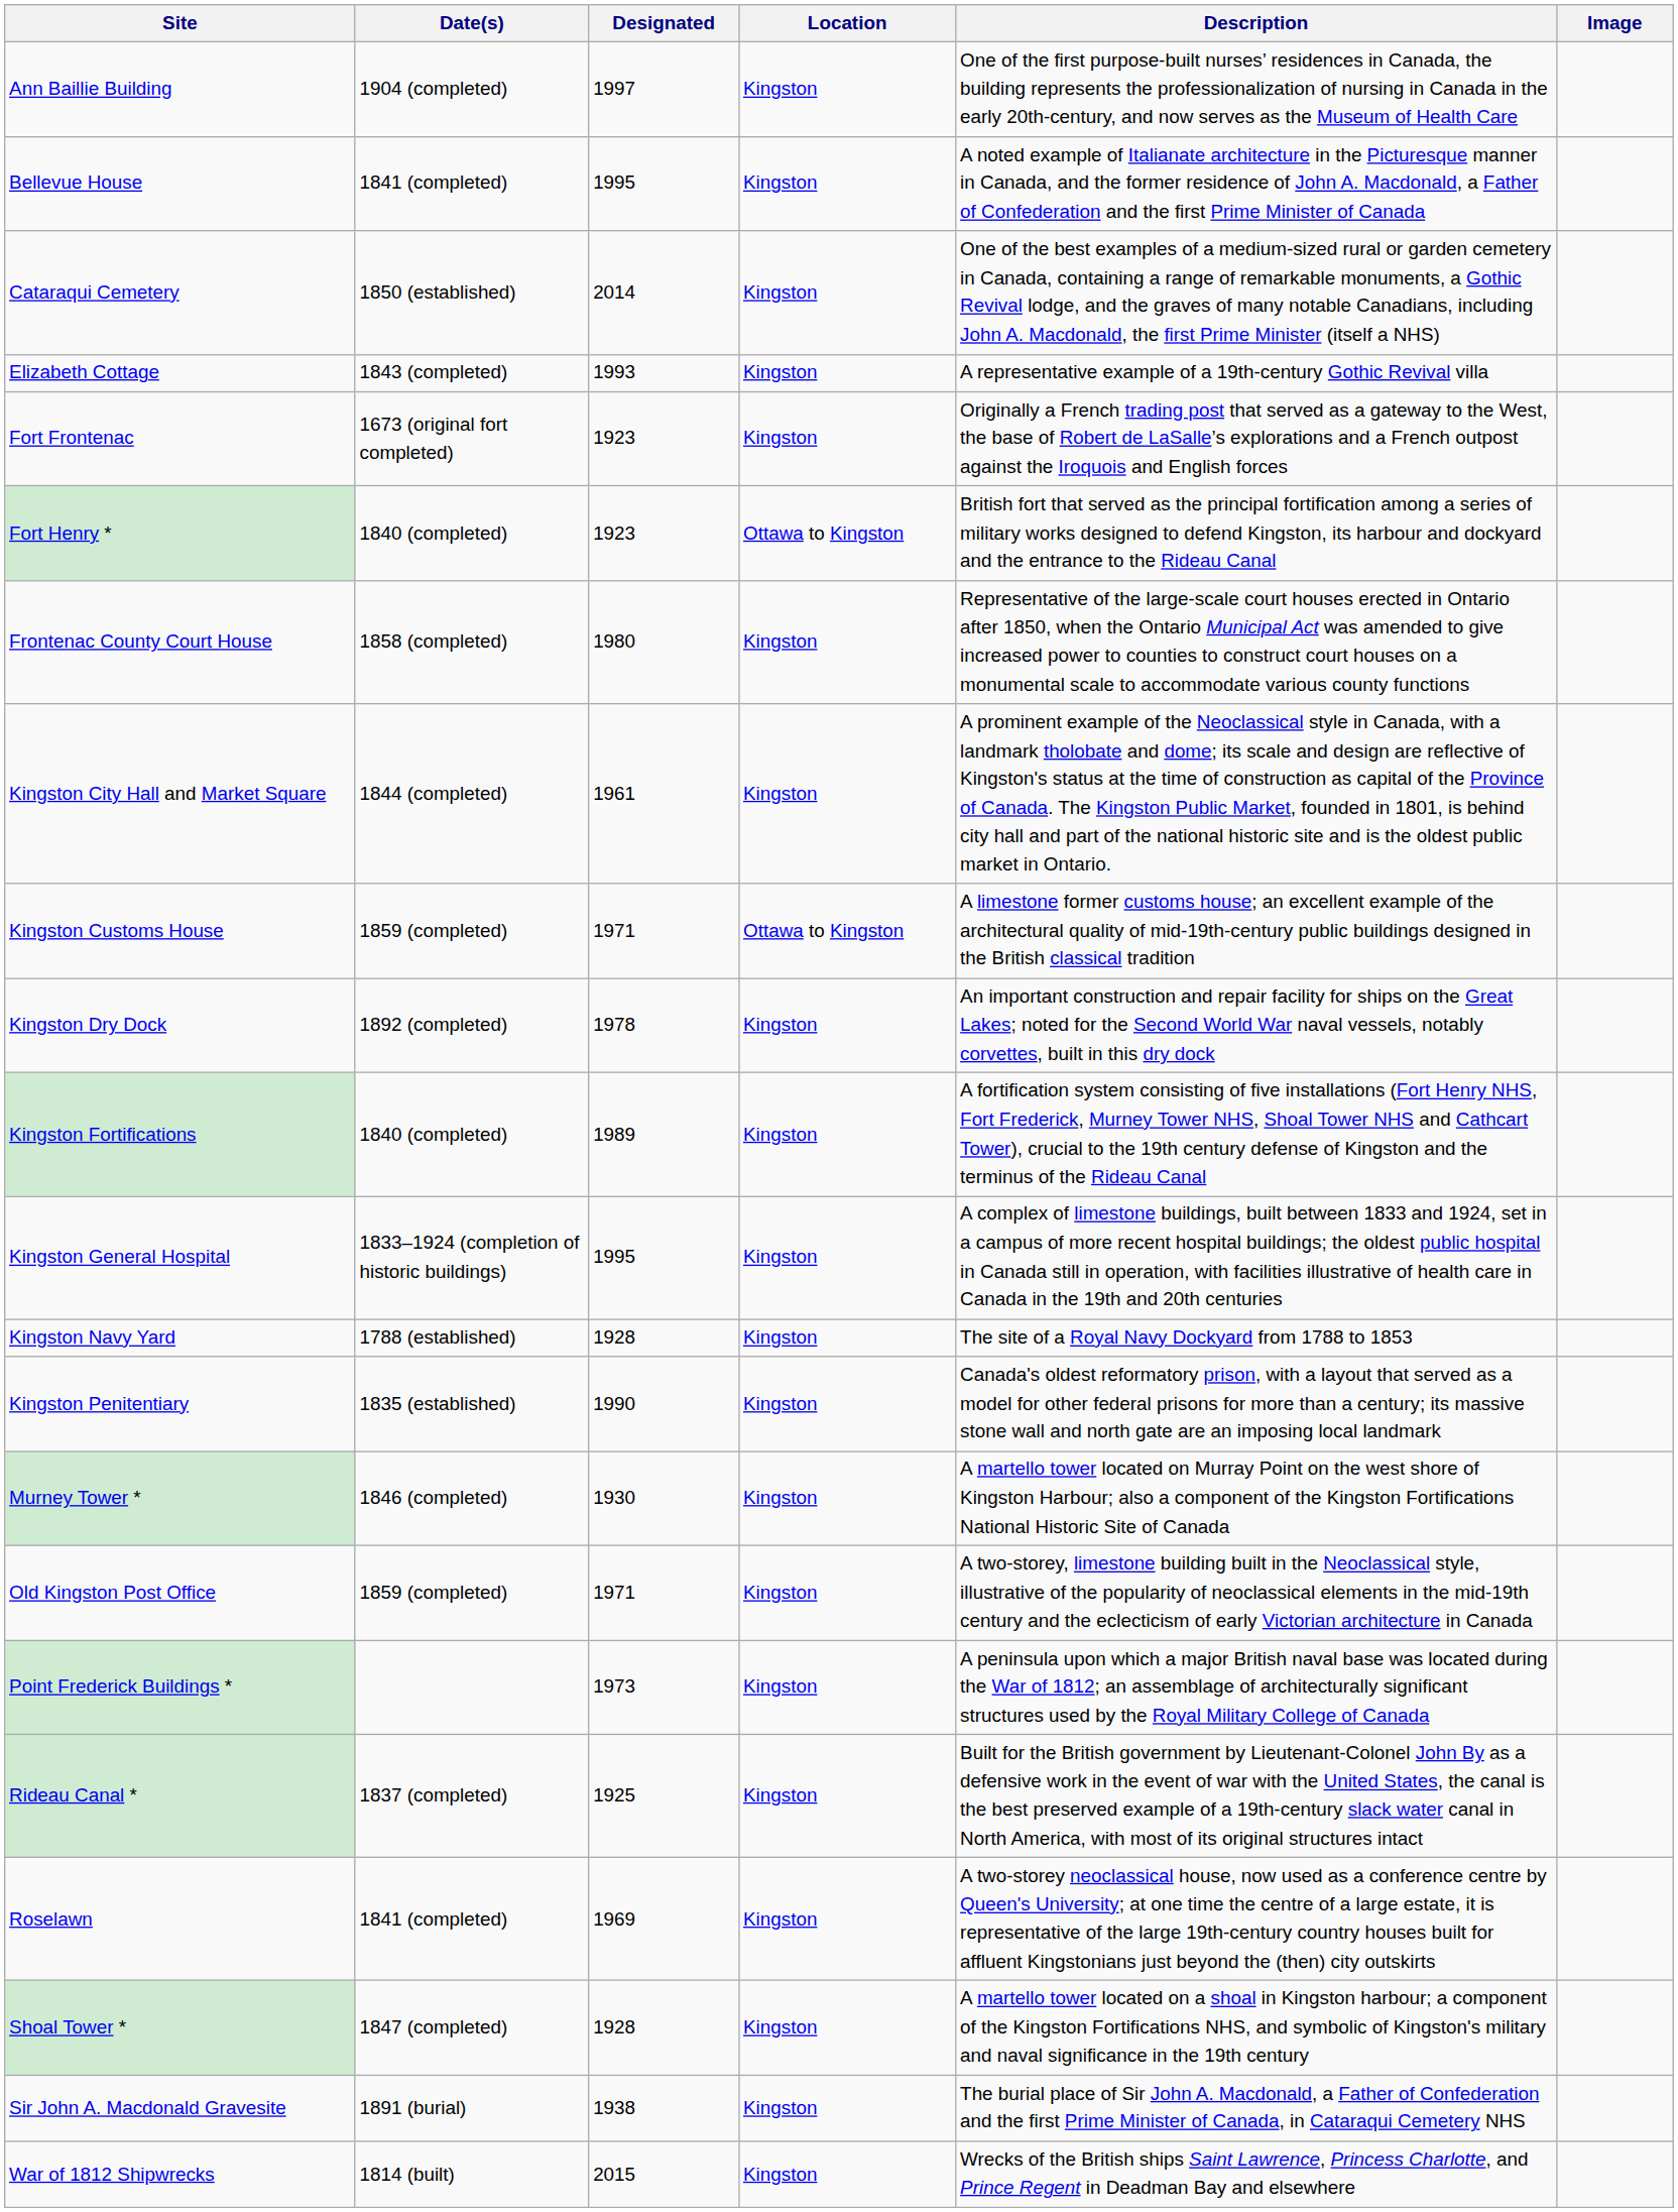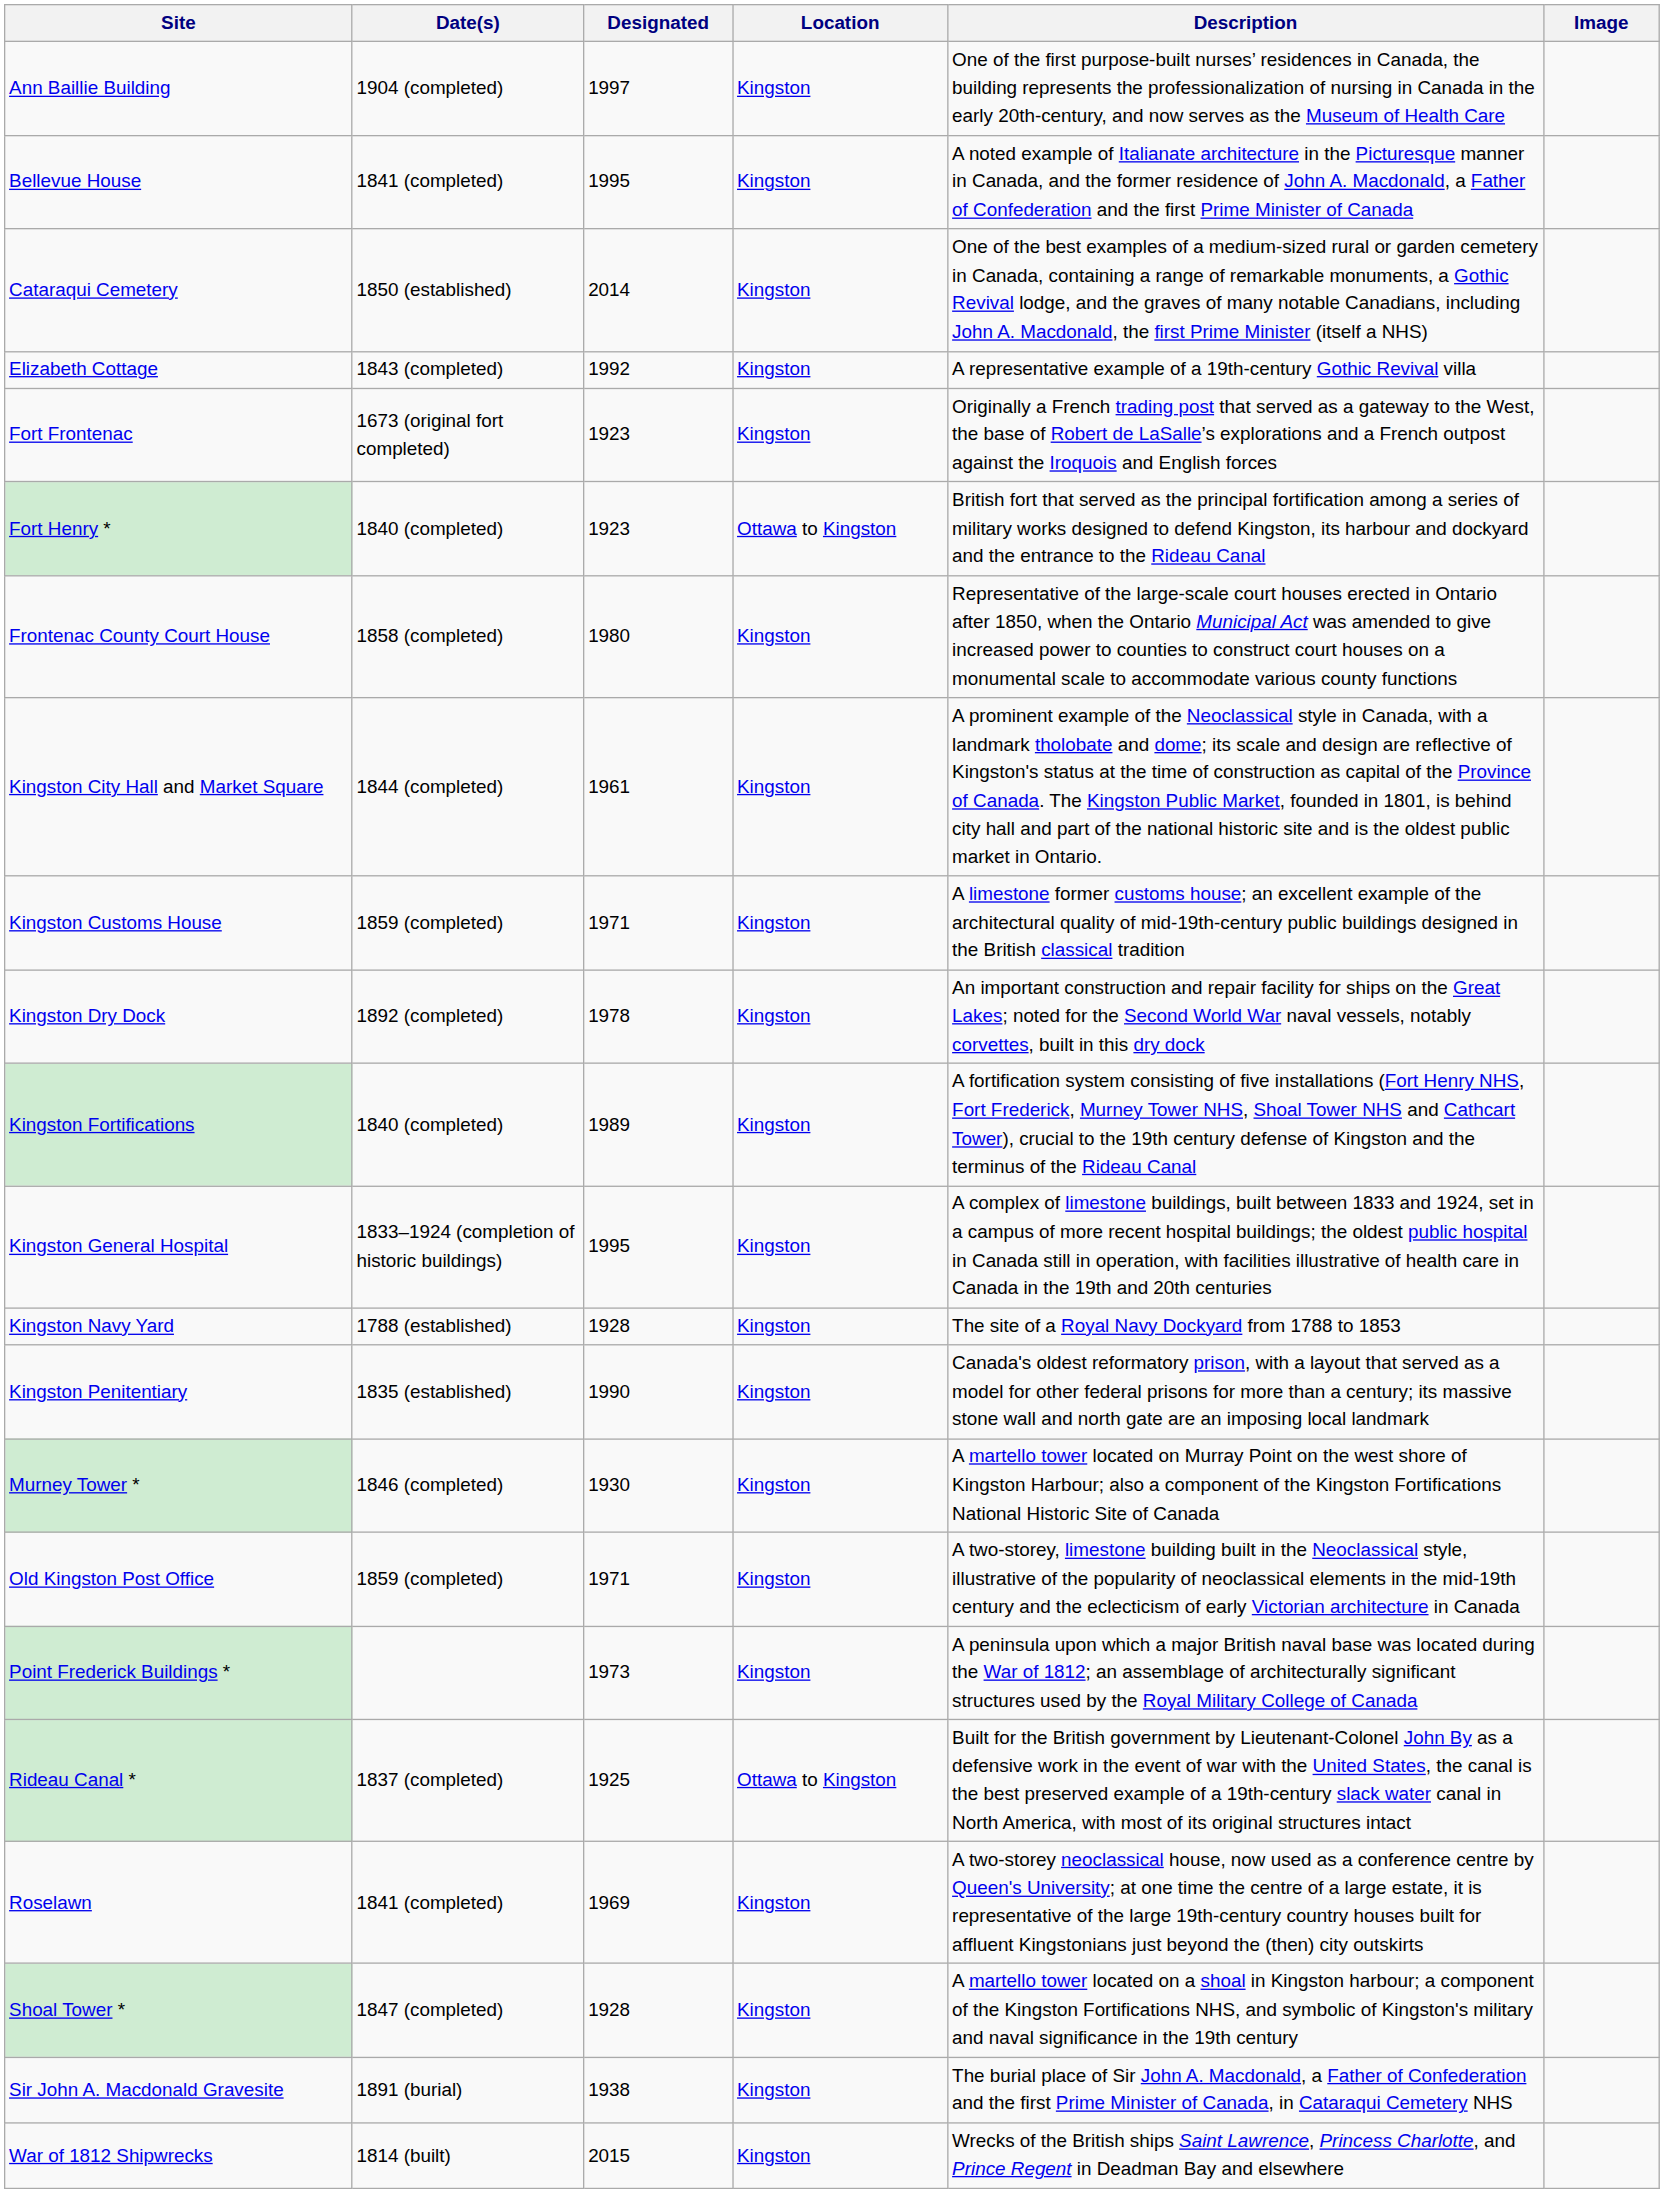Elizabeth Cottage | Designated: 1993 -> 1992
Kingston Customs House | Location: Ottawa to Kingston -> Kingston
Rideau Canal * | Location: Kingston -> Ottawa to Kingston
